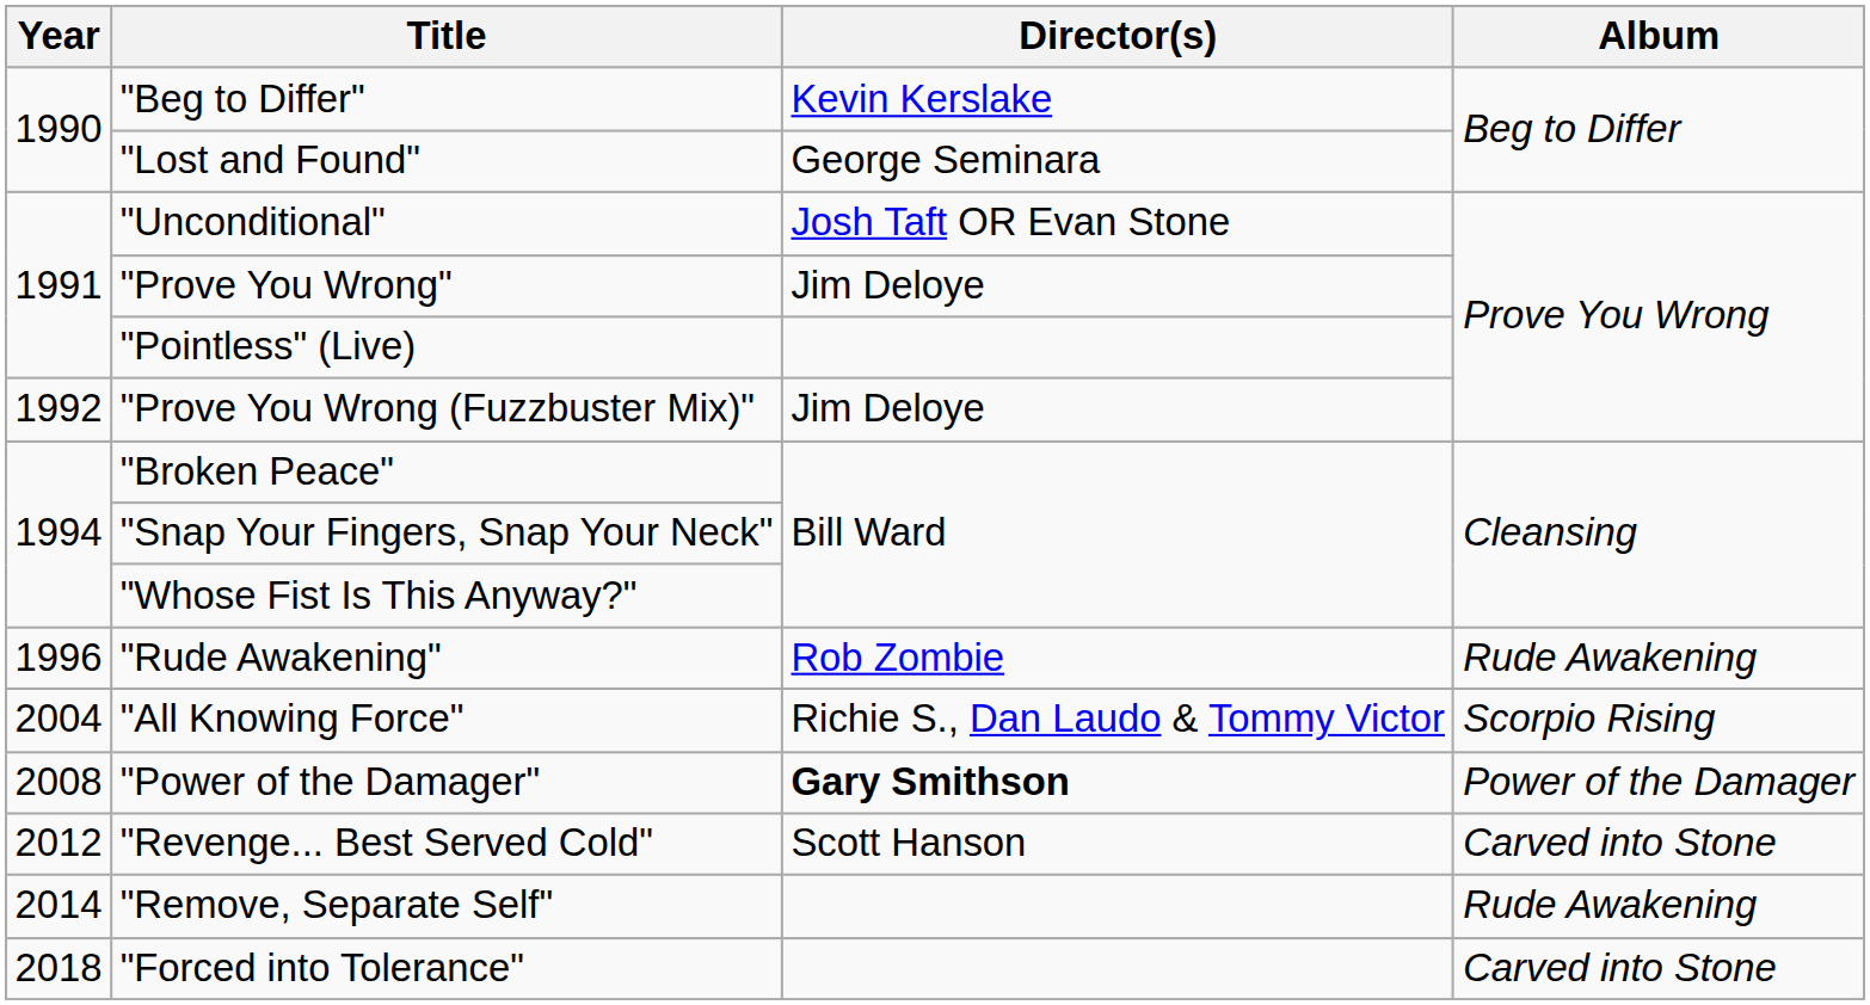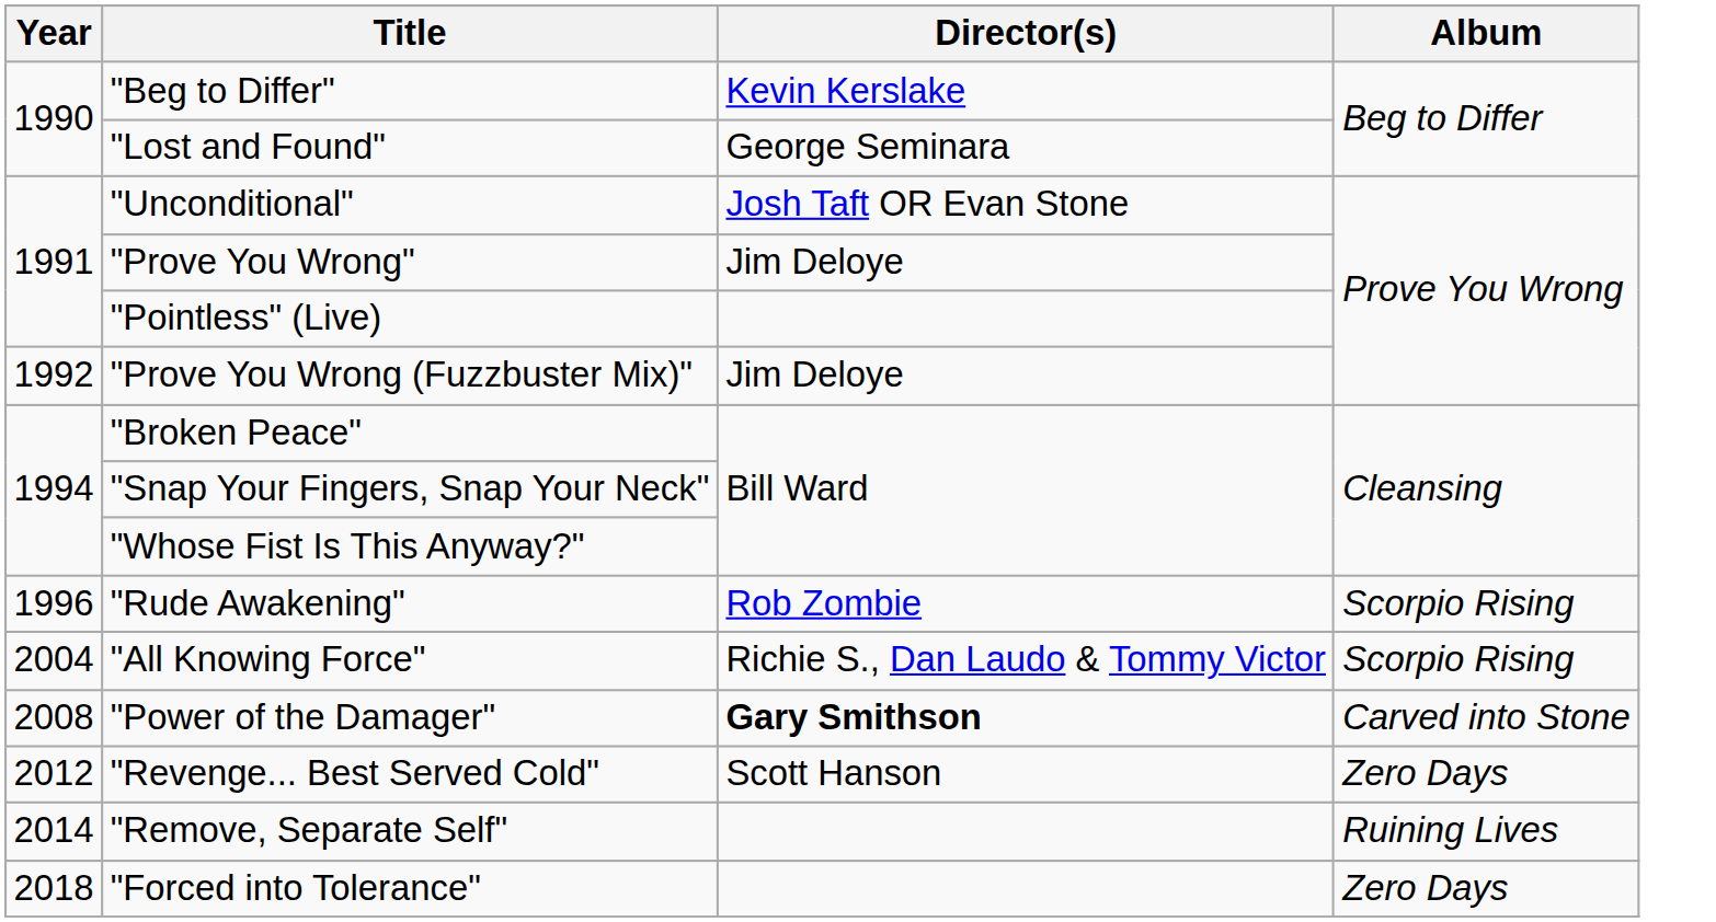"Rude Awakening" | Album: Rude Awakening -> Scorpio Rising
"Power of the Damager" | Album: Power of the Damager -> Carved into Stone
"Revenge... Best Served Cold" | Album: Carved into Stone -> Zero Days
"Remove, Separate Self" | Album: Rude Awakening -> Ruining Lives
"Forced into Tolerance" | Album: Carved into Stone -> Zero Days
